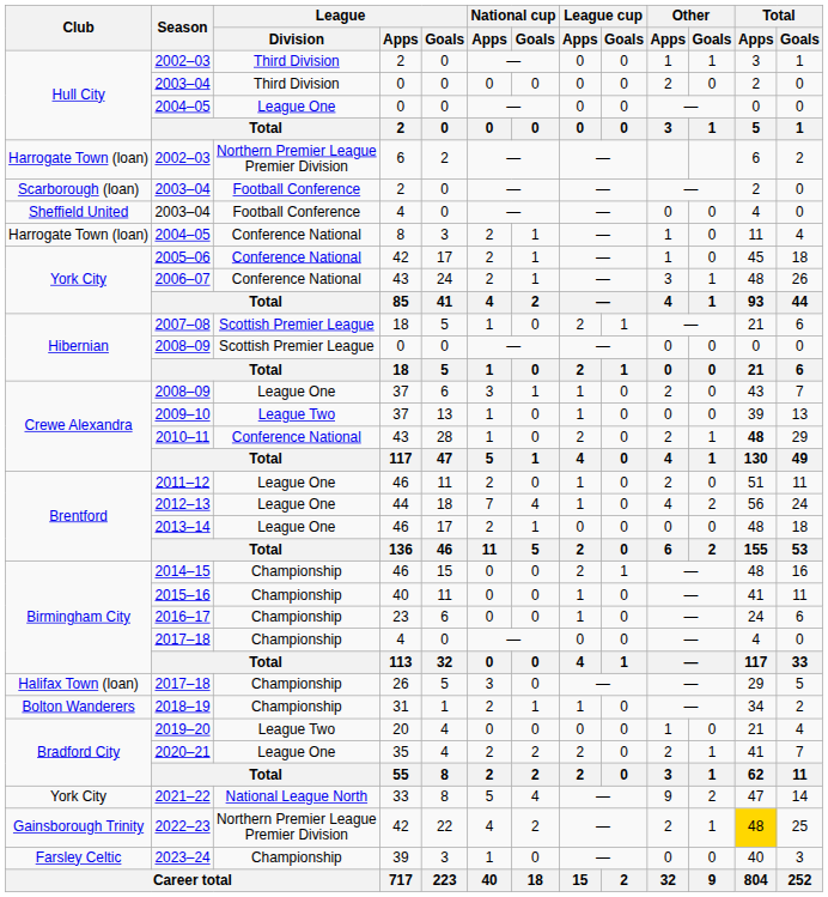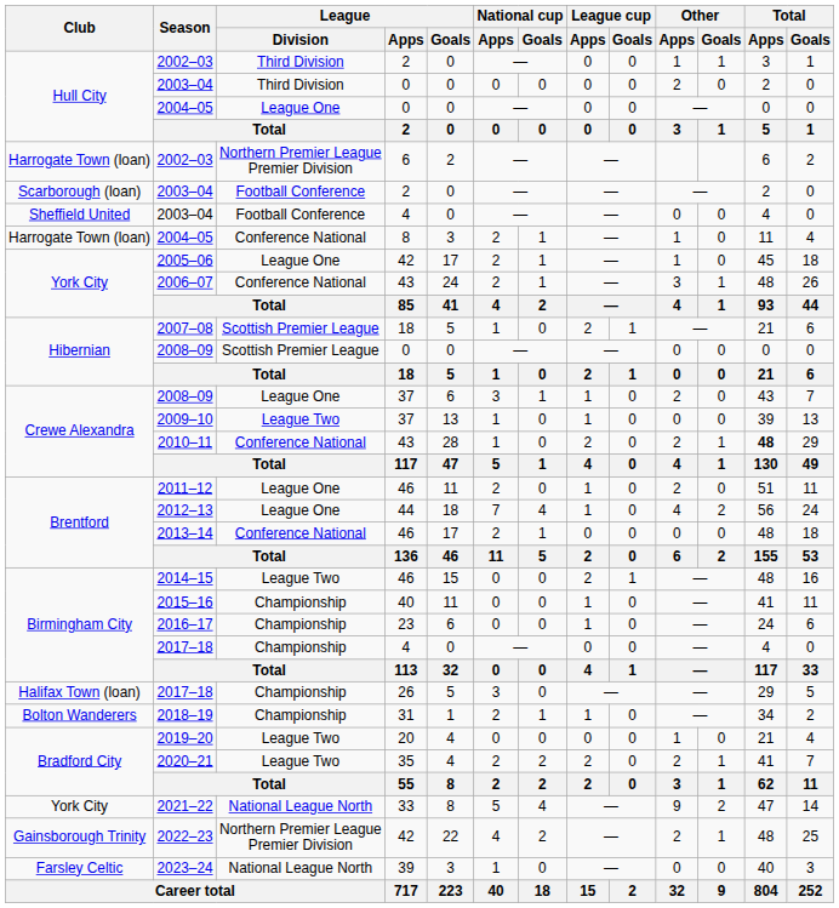2005–06 | League / Division: Conference National -> League One
2013–14 | League / Division: League One -> Conference National
2014–15 | League / Division: Championship -> League Two
2020–21 | League / Division: League One -> League Two
2022–23 | Total / Apps: gold background -> no background
2023–24 | League / Division: Championship -> National League North
